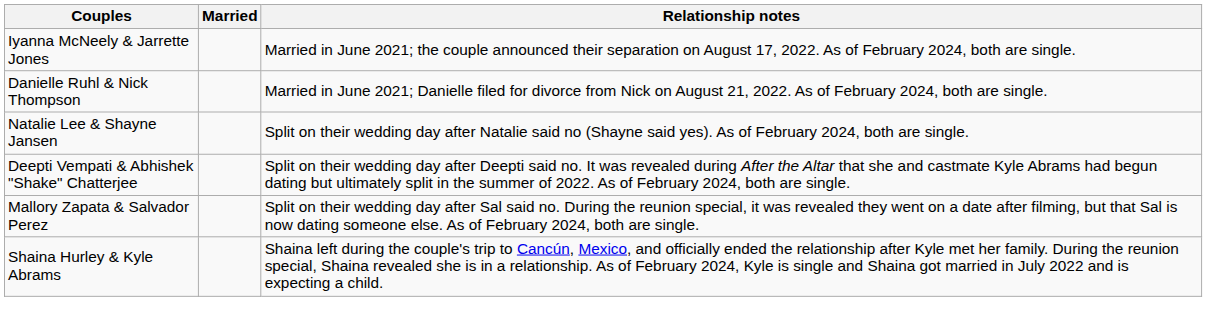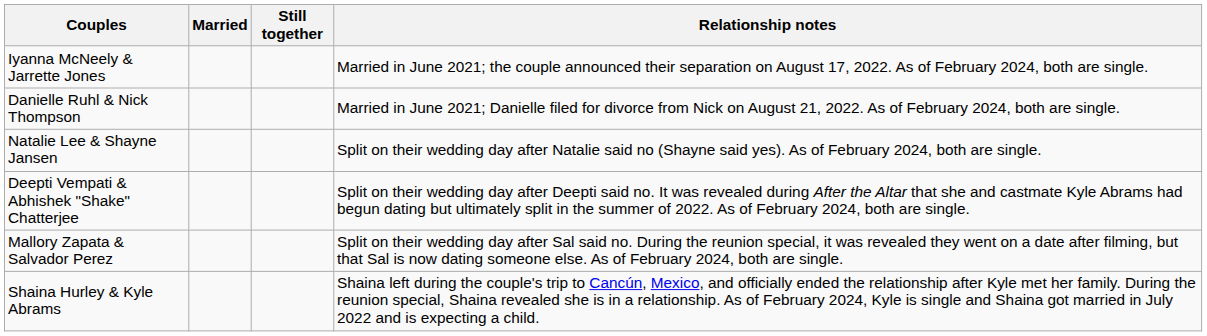+ column: Still together
